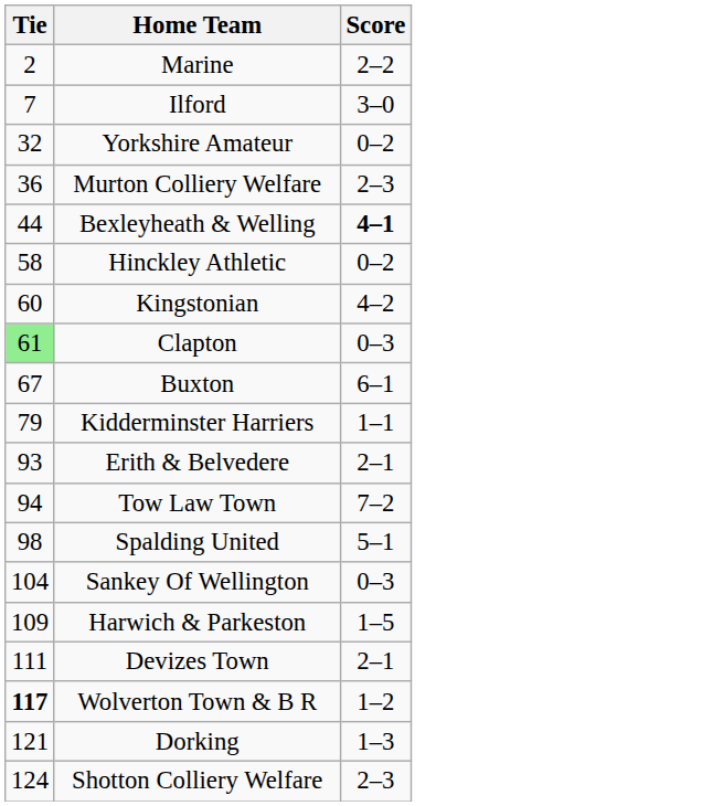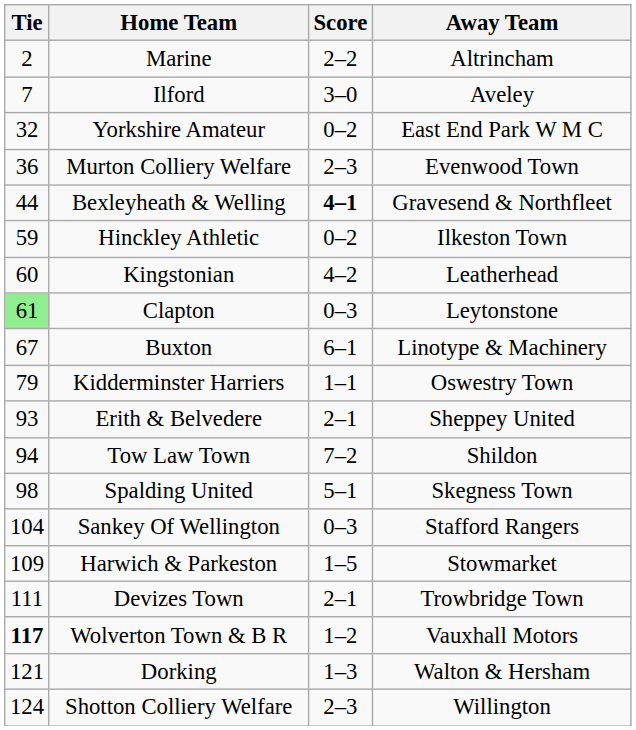+ column: Away Team | Altrincham | Aveley | East End Park W M C | Evenwood Town | Gravesend & Northfleet | Ilkeston Town | Leatherhead | Leytonstone | Linotype & Machinery | Oswestry Town | Sheppey United | Shildon | Skegness Town | Stafford Rangers | Stowmarket | Trowbridge Town | Vauxhall Motors | Walton & Hersham | Willington
Hinckley Athletic | Tie: 58 -> 59
